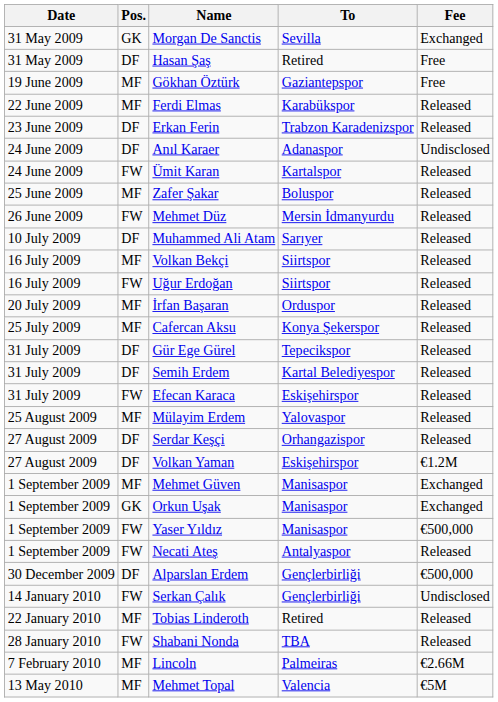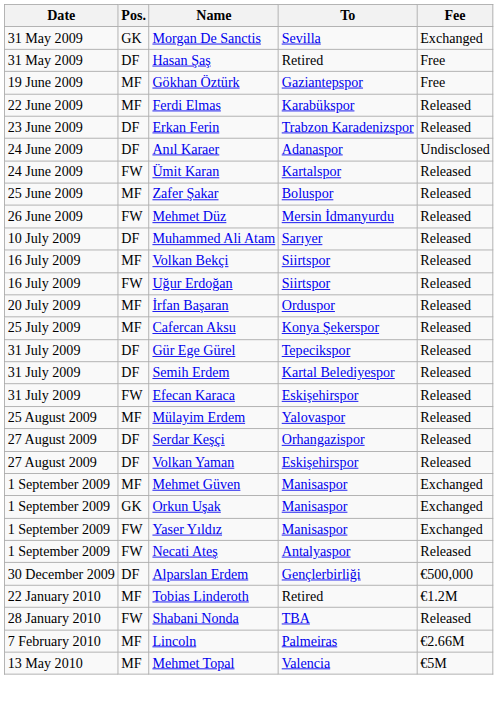Volkan Yaman | Fee: €1.2M -> Released
Yaser Yıldız | Fee: €500,000 -> Exchanged
- row: 14 January 2010 | FW | Serkan Çalık | Gençlerbirliği | Undisclosed
Tobias Linderoth | Fee: Released -> €1.2M
